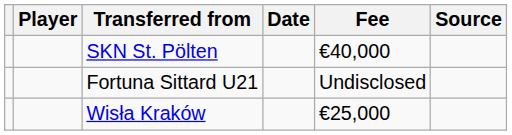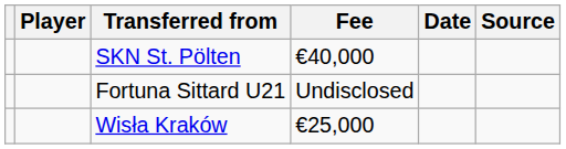columns swapped: Fee <-> Date
